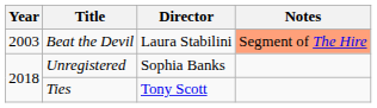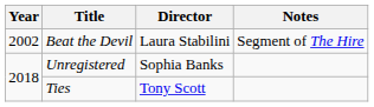Beat the Devil | Year: 2003 -> 2002
Beat the Devil | Notes: lightsalmon background -> no background
